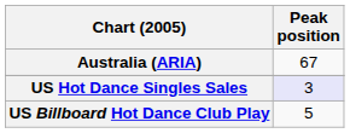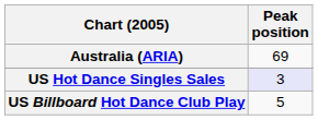Australia (ARIA) | Peak position: 67 -> 69
